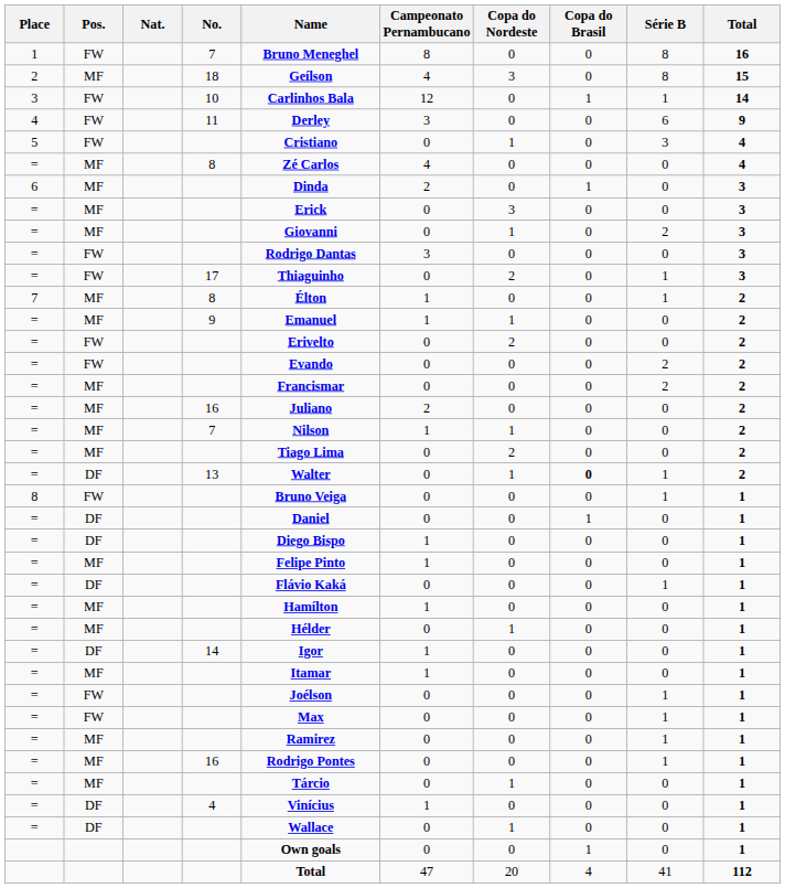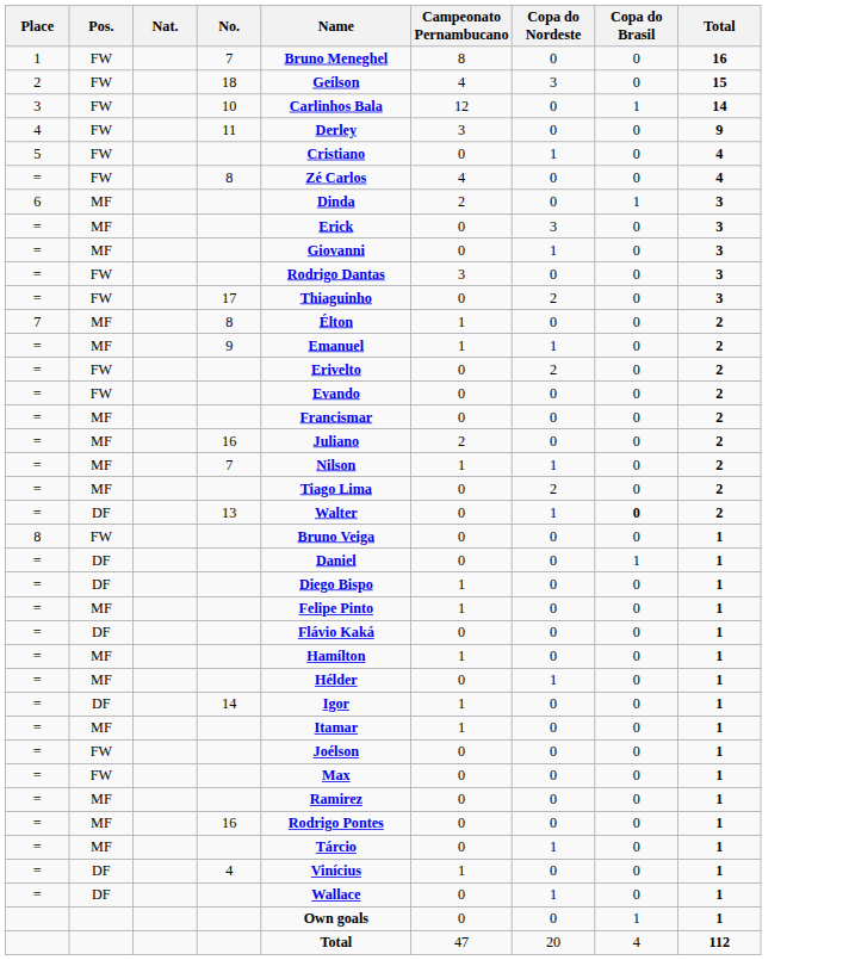- column: Série B | 8 | 8 | 1 | 6 | 3 | 0 | 0 | 0 | 2 | 0 | 1 | 1 | 0 | 0 | 2 | 2 | 0 | 0 | 0 | 1 | 1 | 0 | 0 | 0 | 1 | 0 | 0 | 0 | 0 | 1 | 1 | 1 | 1 | 0 | 0 | 0 | 0 | 41
18 | Pos.: MF -> FW
= / 8 | Pos.: MF -> FW
